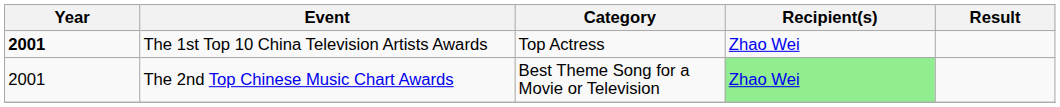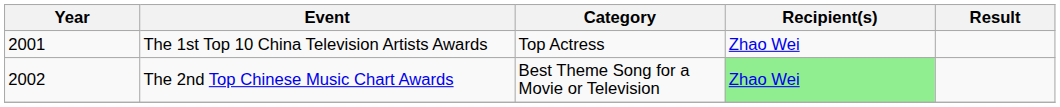The 1st Top 10 China Television Artists Awards | Year: bold -> normal
The 2nd Top Chinese Music Chart Awards | Year: 2001 -> 2002
